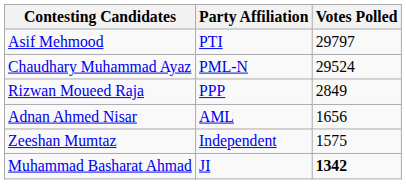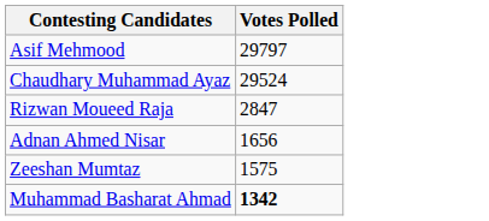- column: Party Affiliation | PTI | PML-N | PPP | AML | Independent | JI
Rizwan Moueed Raja | Votes Polled: 2849 -> 2847
